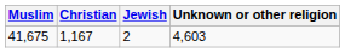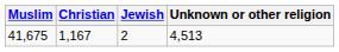41,675 | Unknown or other religion: 4,603 -> 4,513
